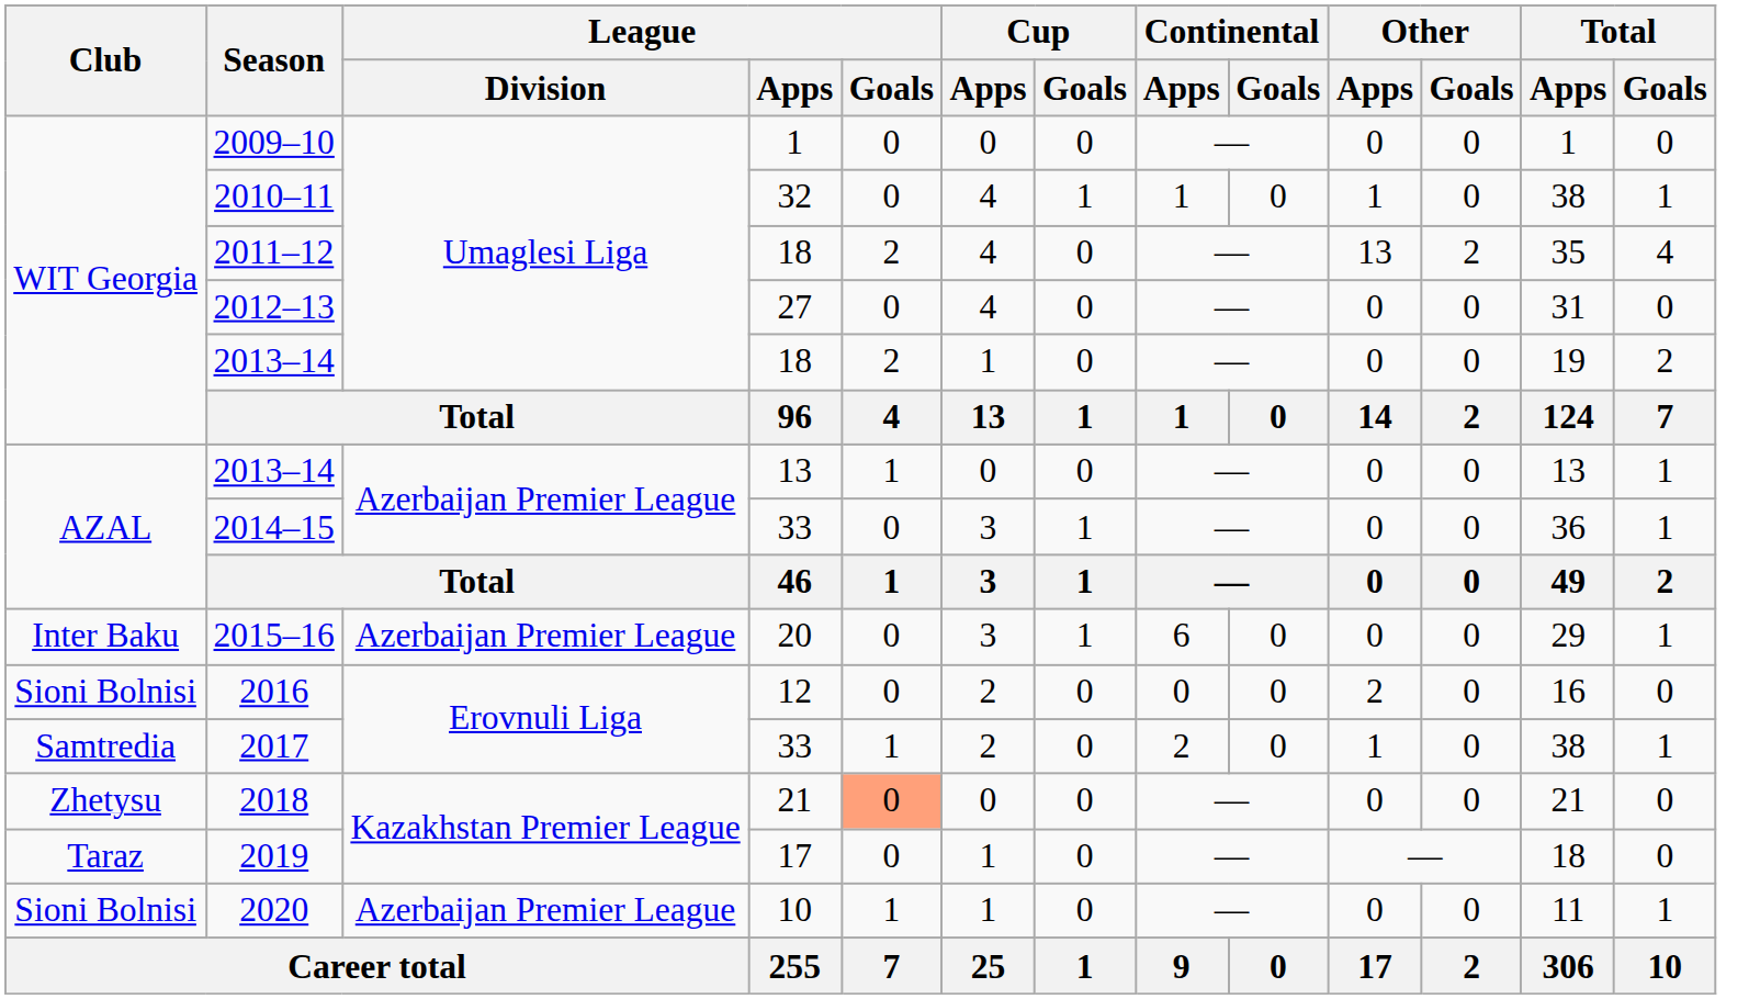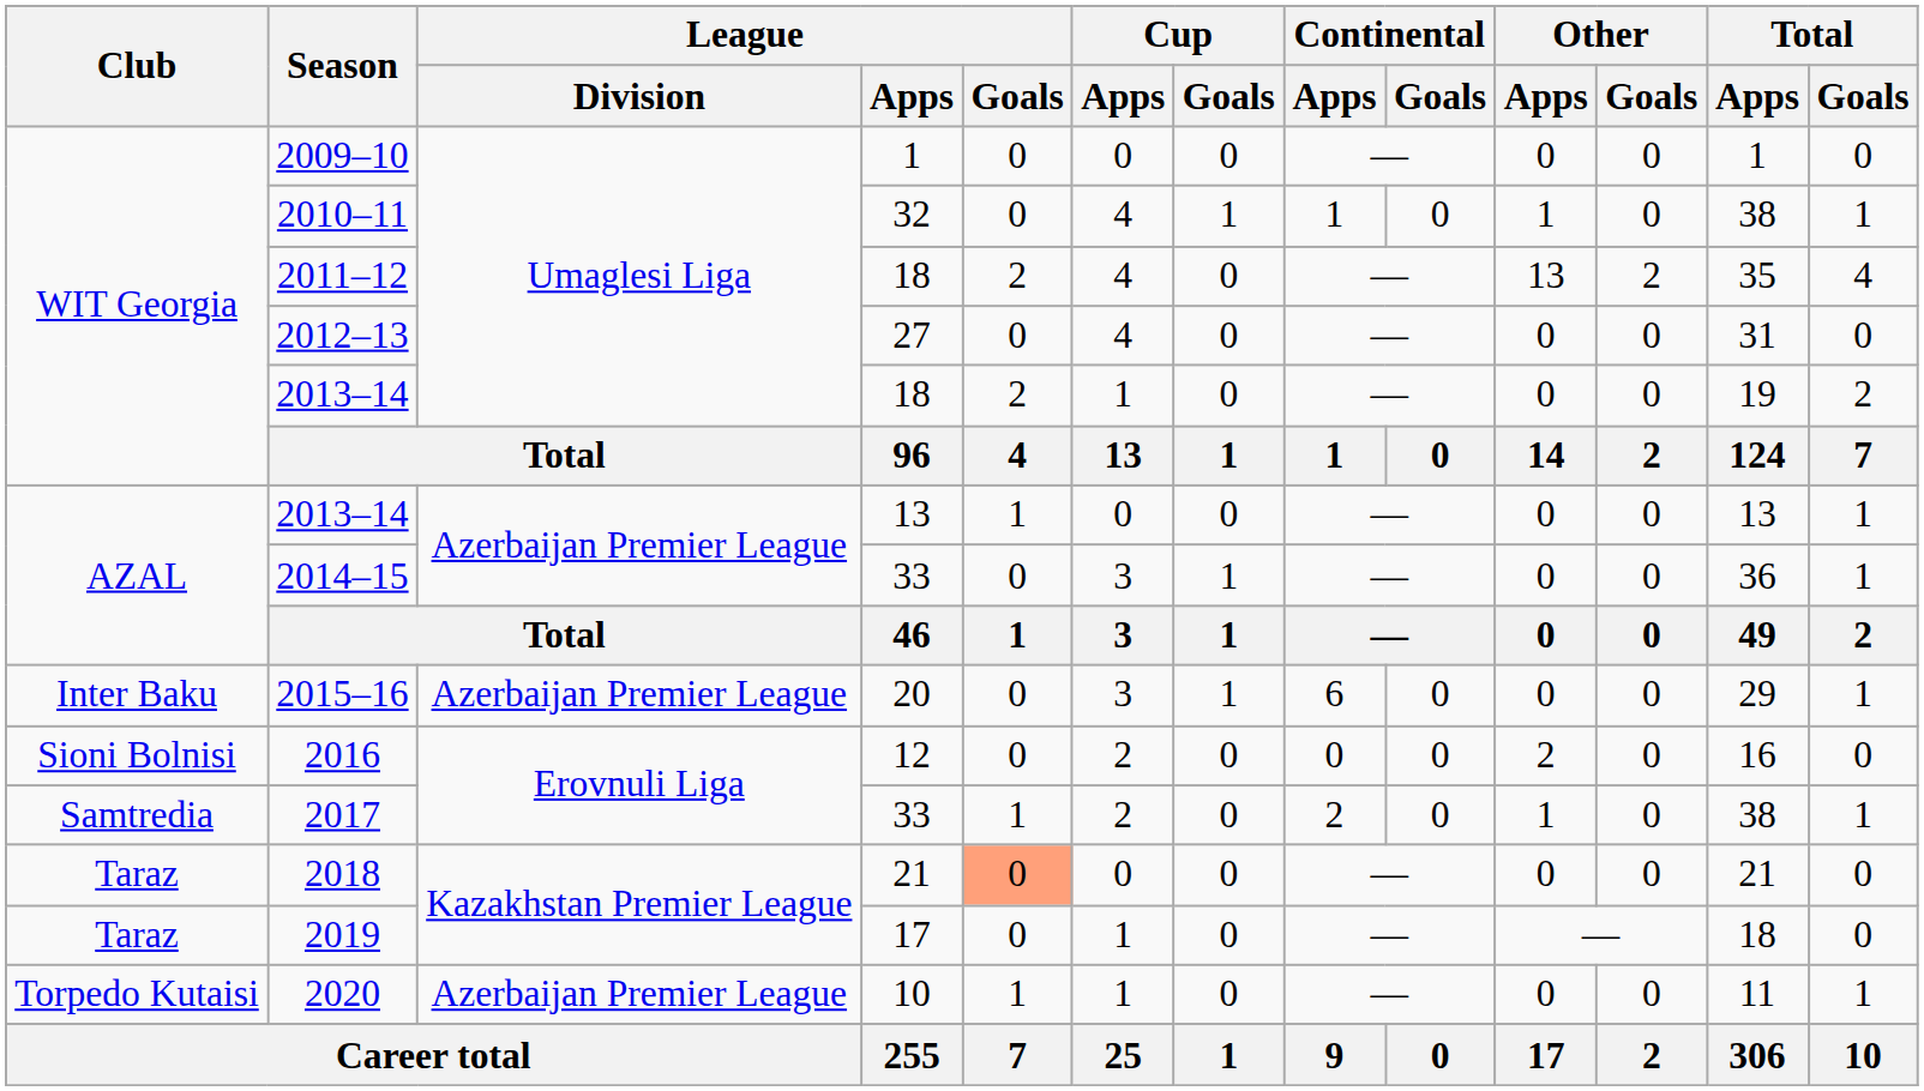2018 | Club: Zhetysu -> Taraz
2020 | Club: Sioni Bolnisi -> Torpedo Kutaisi
